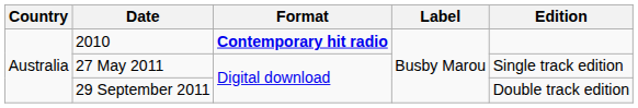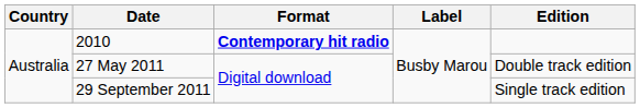27 May 2011 | Edition: Single track edition -> Double track edition
29 September 2011 | Edition: Double track edition -> Single track edition
